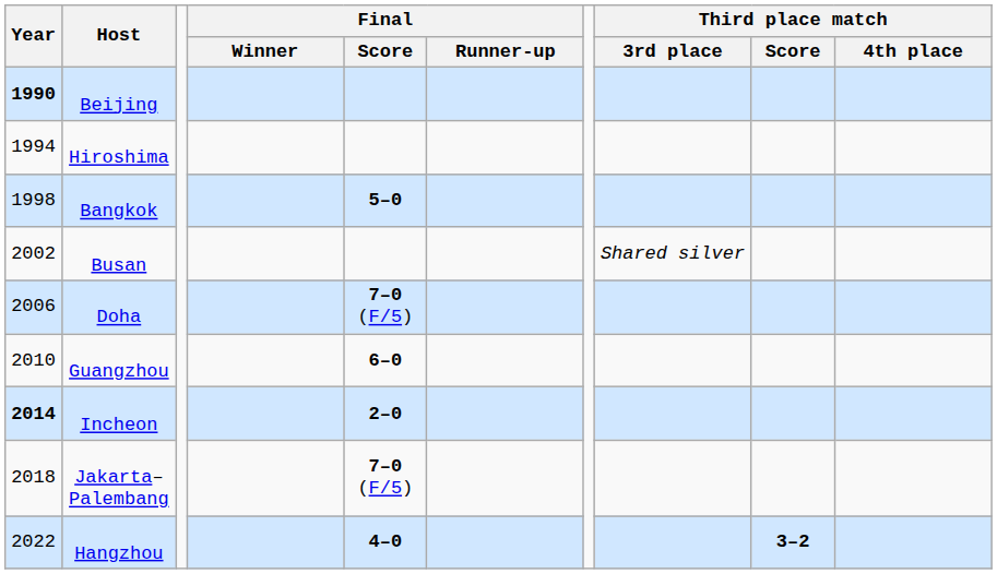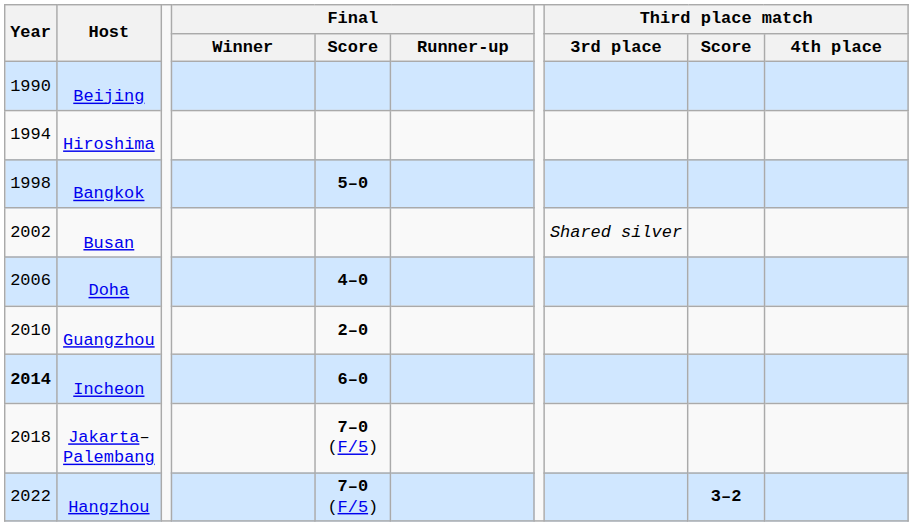Beijing | Year: bold -> normal
Doha | Final / Score: 7–0 (F/5) -> 4–0
Guangzhou | Final / Score: 6–0 -> 2–0
Incheon | Final / Score: 2–0 -> 6–0
Hangzhou | Final / Score: 4–0 -> 7–0 (F/5)
